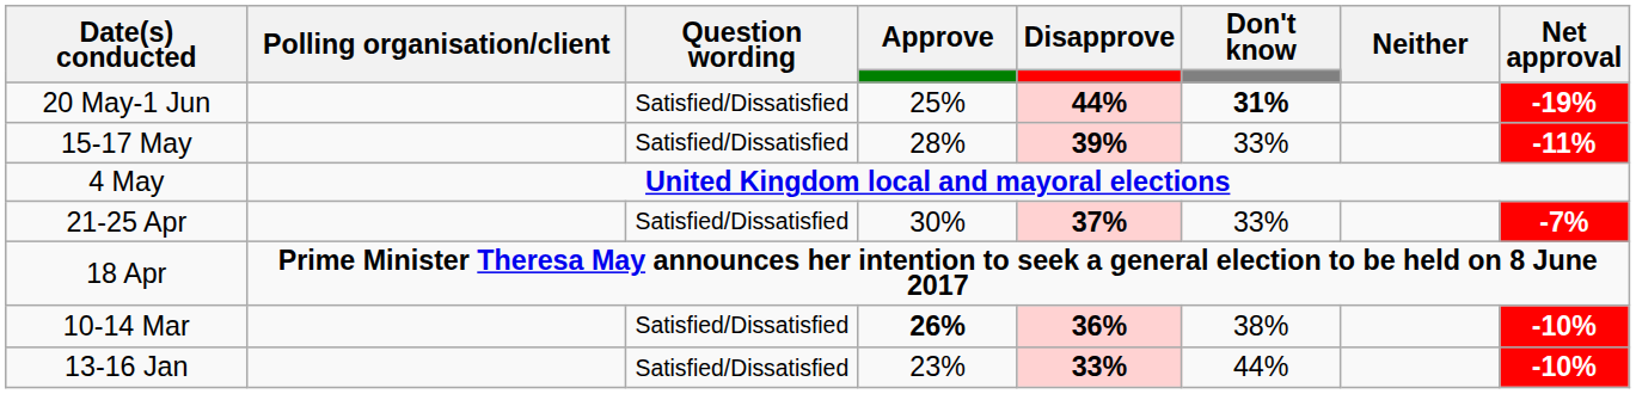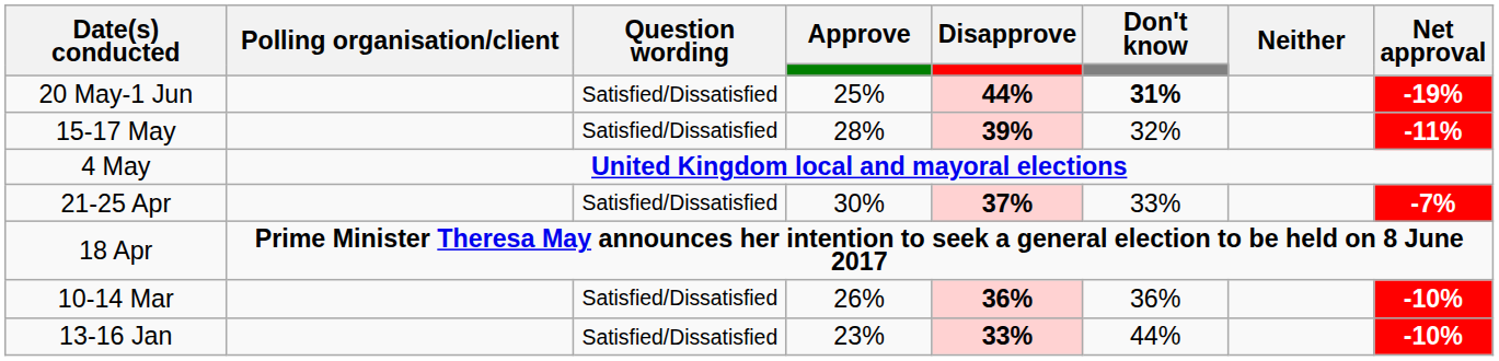15-17 May | Don't know: 33% -> 32%
10-14 Mar | Approve: bold -> normal
10-14 Mar | Don't know: 38% -> 36%
